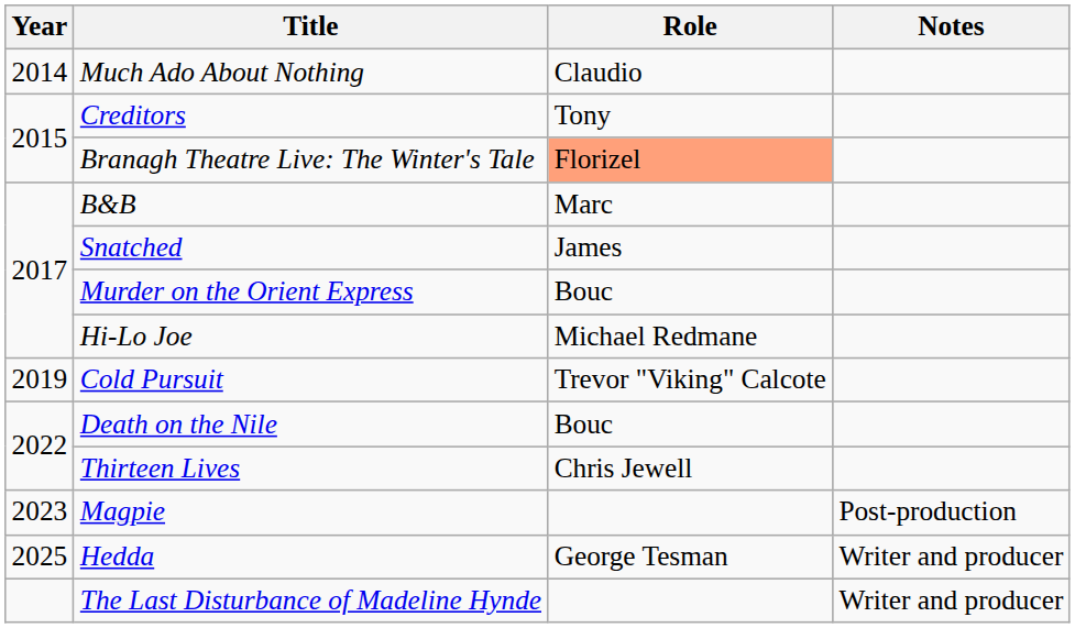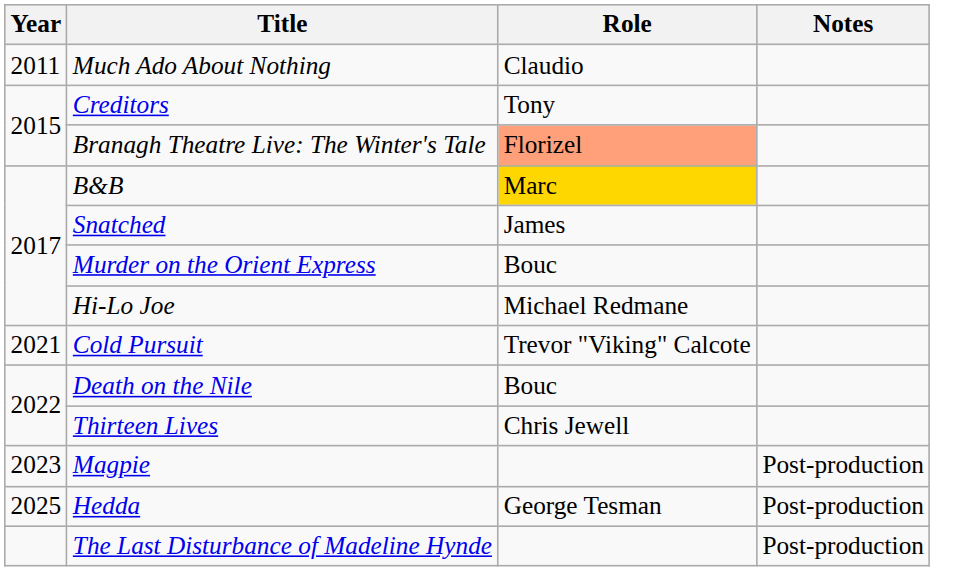Much Ado About Nothing | Year: 2014 -> 2011
B&B | Role: no background -> gold background
Cold Pursuit | Year: 2019 -> 2021
Hedda | Notes: Writer and producer -> Post-production
The Last Disturbance of Madeline Hynde | Notes: Writer and producer -> Post-production
